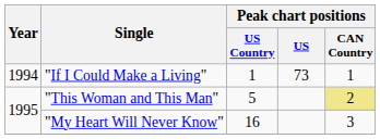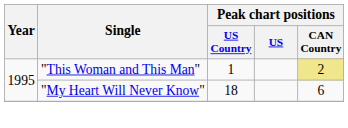- row: 1994 | "If I Could Make a Living" | 1 | 73 | 1
"This Woman and This Man" | Peak chart positions / US Country: 5 -> 1
"My Heart Will Never Know" | Peak chart positions / US Country: 16 -> 18
"My Heart Will Never Know" | Peak chart positions / CAN Country: 3 -> 6
